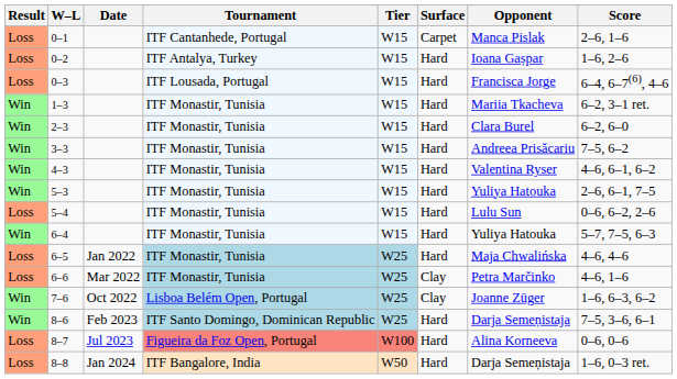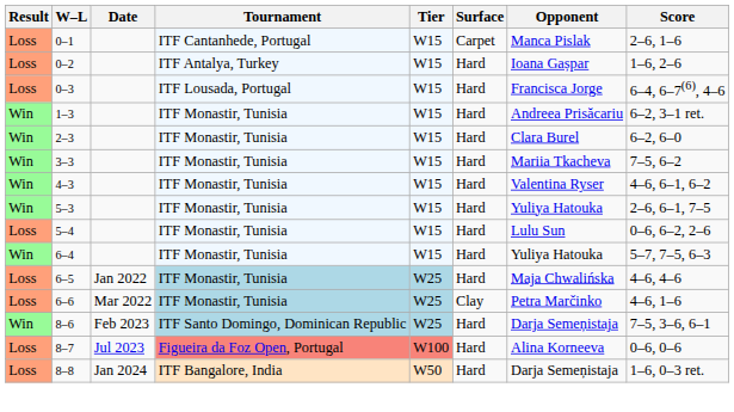1–3 | Opponent: Mariia Tkacheva -> Andreea Prisăcariu
3–3 | Opponent: Andreea Prisăcariu -> Mariia Tkacheva
- row: Win | 7–6 | Oct 2022 | Lisboa Belém Open, Portugal | W25 | Clay | Joanne Züger | 1–6, 6–3, 6–2
